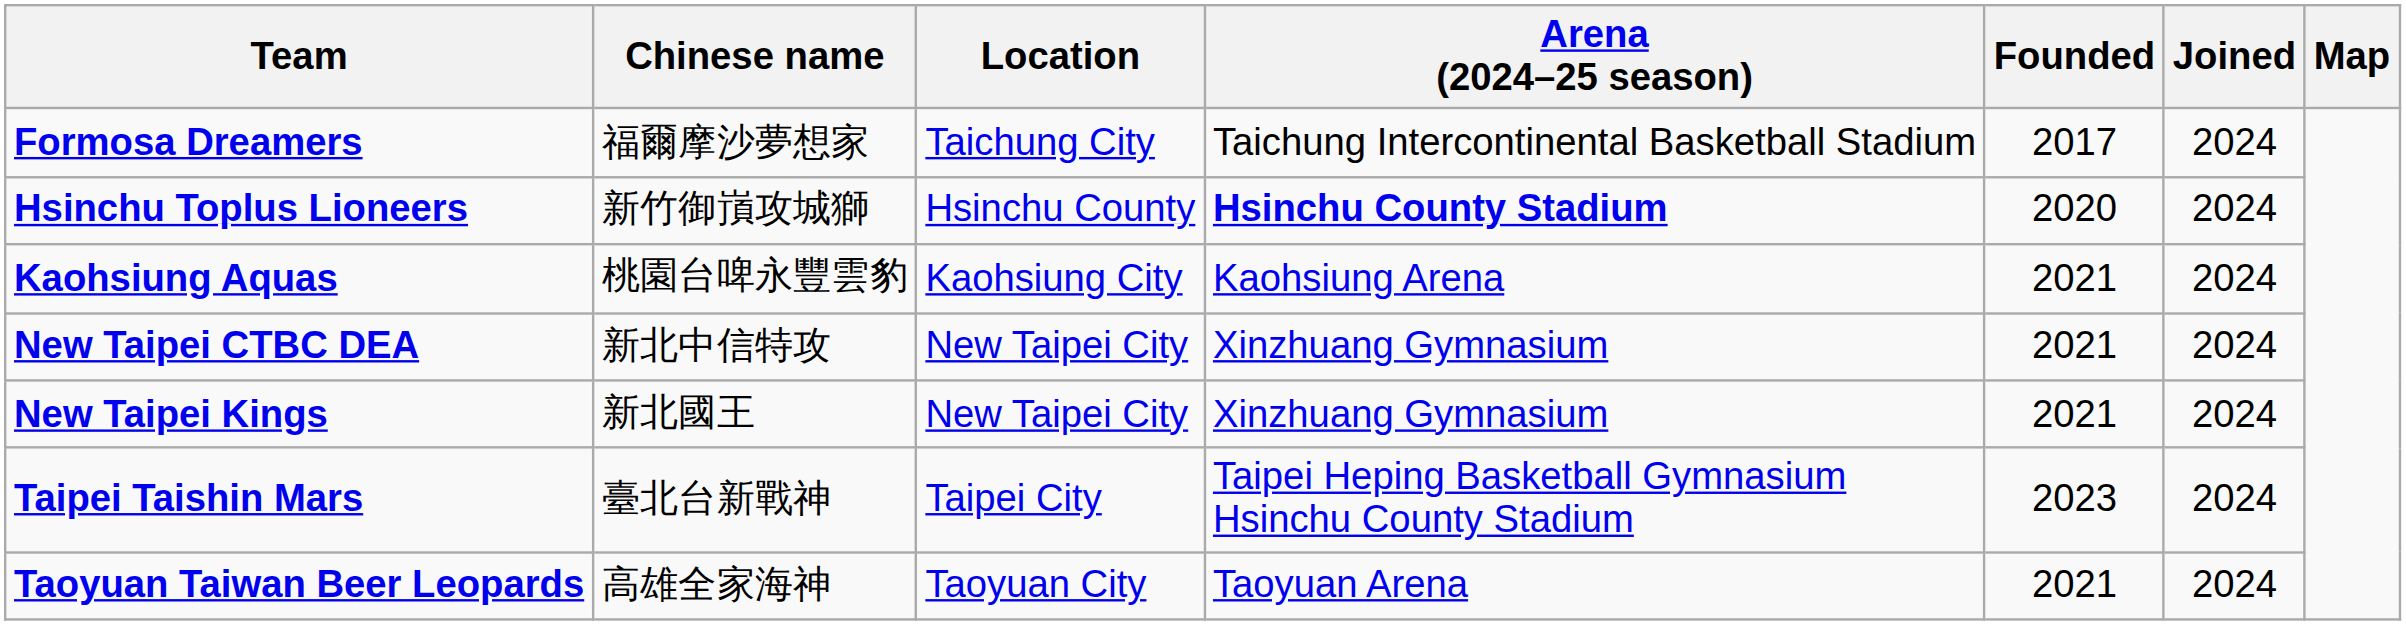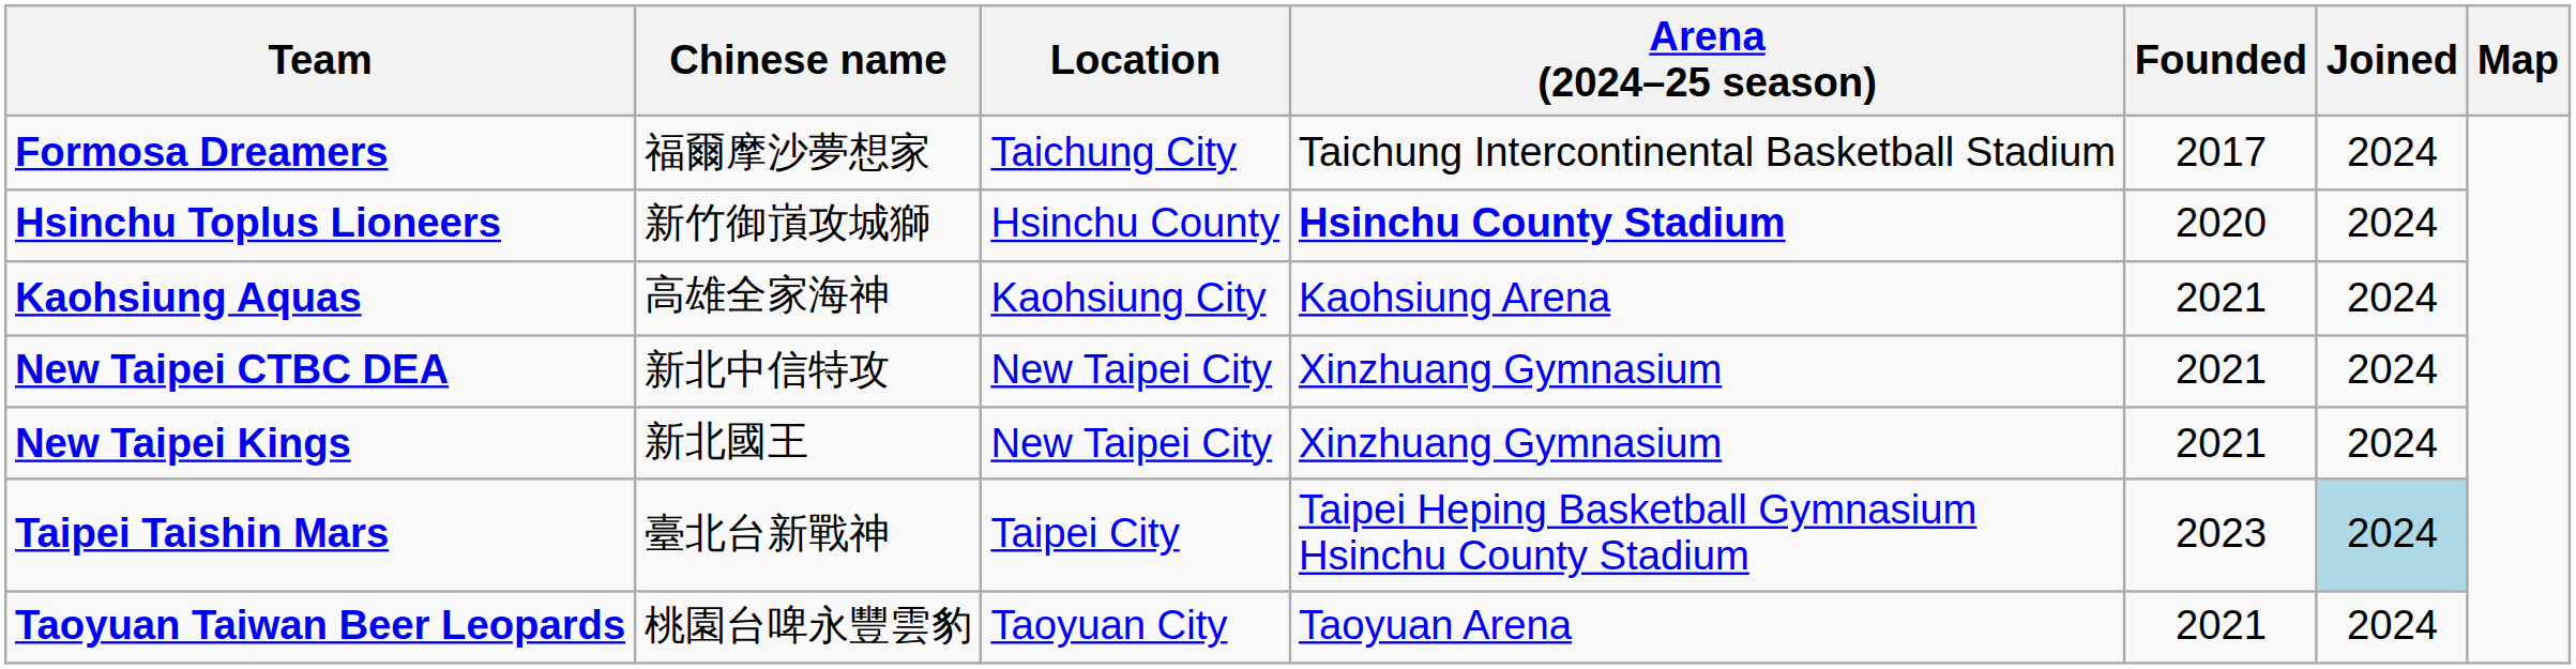Kaohsiung Aquas | Chinese name: 桃園台啤永豐雲豹 -> 高雄全家海神
Taipei Taishin Mars | Joined: no background -> lightblue background
Taoyuan Taiwan Beer Leopards | Chinese name: 高雄全家海神 -> 桃園台啤永豐雲豹
